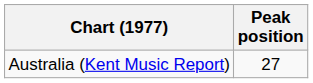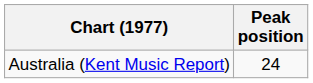Australia (Kent Music Report) | Peak position: 27 -> 24
